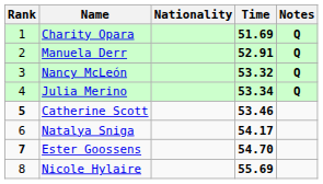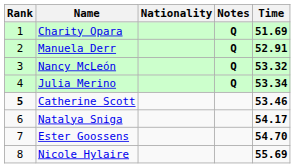columns swapped: Time <-> Notes
Ester Goossens | Rank: bold -> normal
